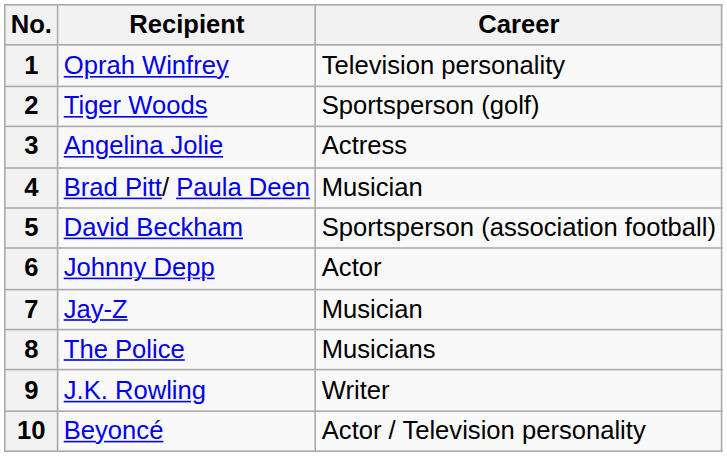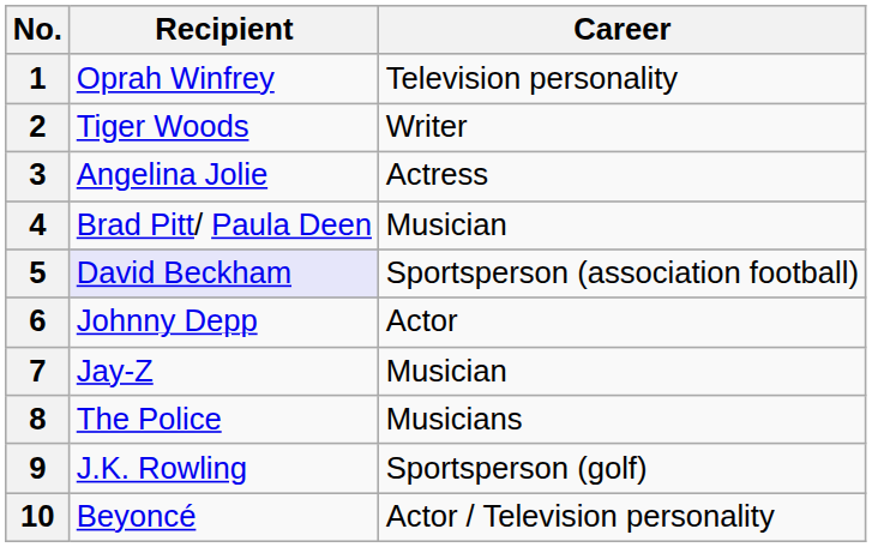2 | Career: Sportsperson (golf) -> Writer
5 | Recipient: no background -> lavender background
9 | Career: Writer -> Sportsperson (golf)
